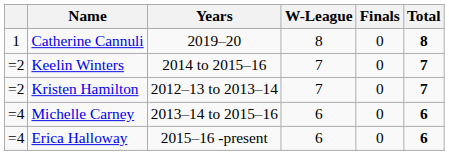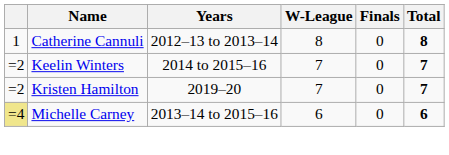Catherine Cannuli | Years: 2019–20 -> 2012–13 to 2013–14
Kristen Hamilton | Years: 2012–13 to 2013–14 -> 2019–20
Michelle Carney | column 1: no background -> khaki background
- row: =4 | Erica Halloway | 2015–16 -present | 6 | 0 | 6
